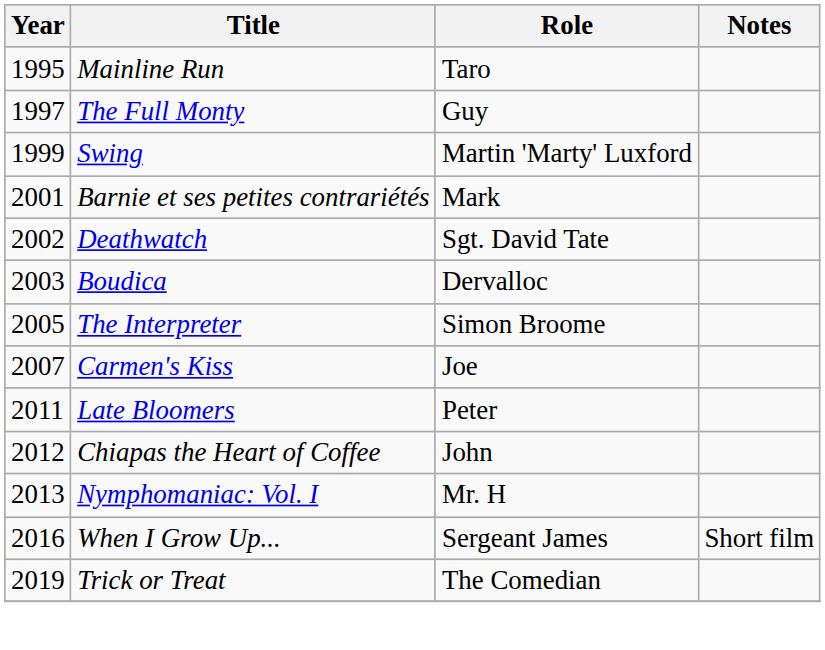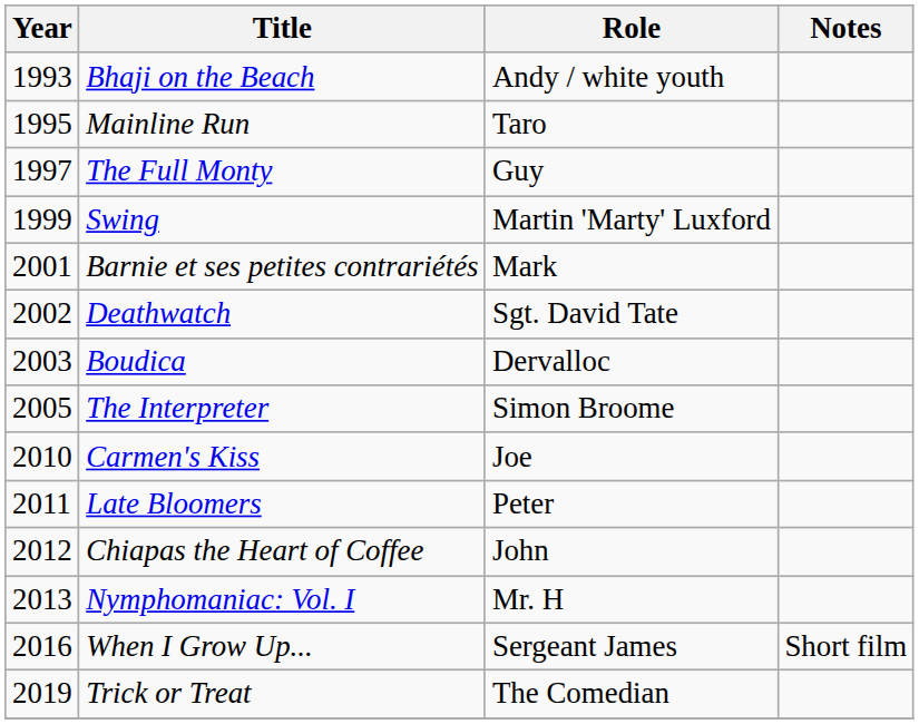+ row: 1993 | Bhaji on the Beach | Andy / white youth
Carmen's Kiss | Year: 2007 -> 2010
